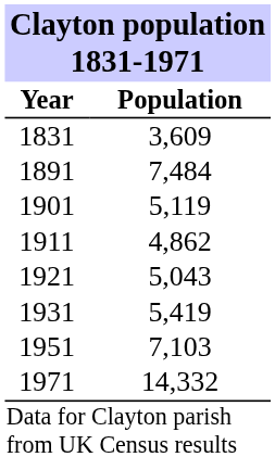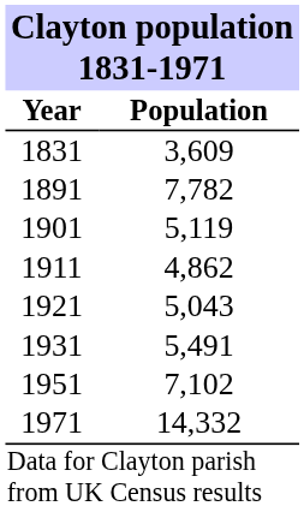1891 | Population: 7,484 -> 7,782
1931 | Population: 5,419 -> 5,491
1951 | Population: 7,103 -> 7,102
